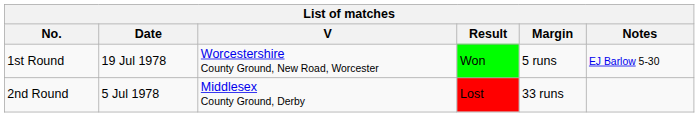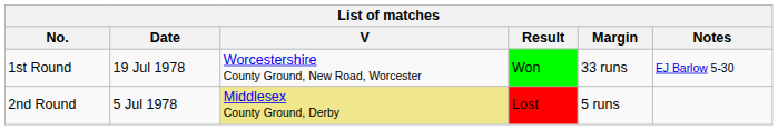1st Round | Margin: 5 runs -> 33 runs
2nd Round | V: no background -> khaki background
2nd Round | Margin: 33 runs -> 5 runs
